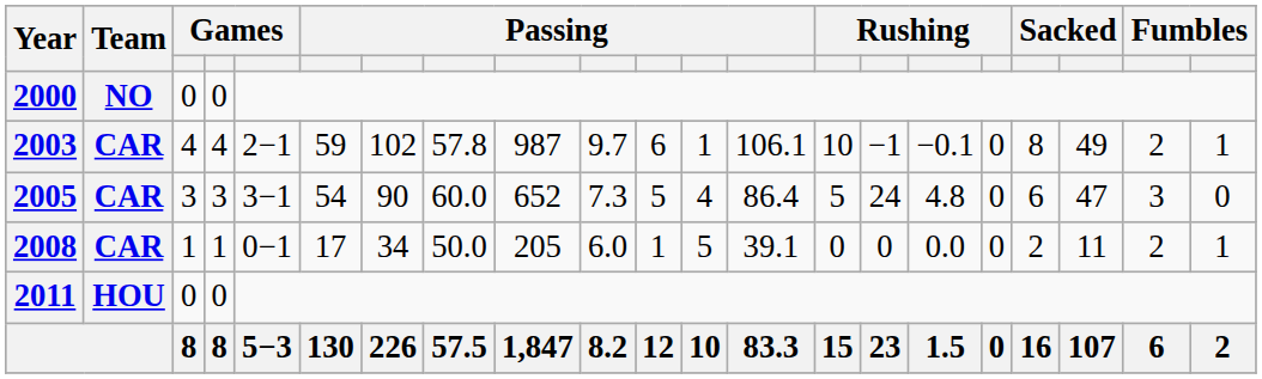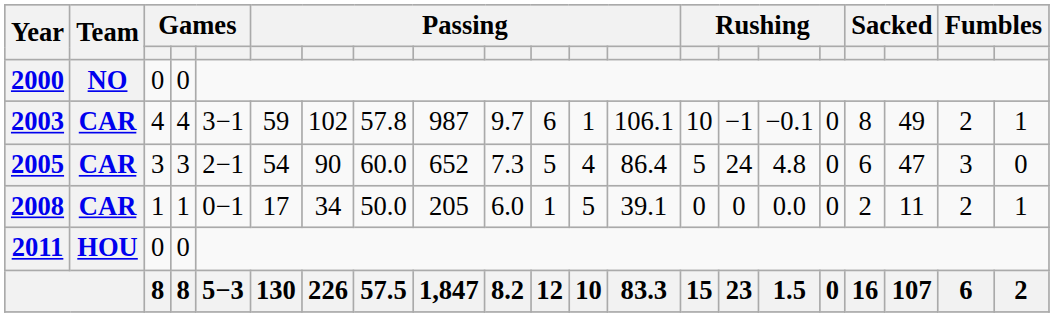2003 | column 5: 2−1 -> 3−1
2005 | column 5: 3−1 -> 2−1
